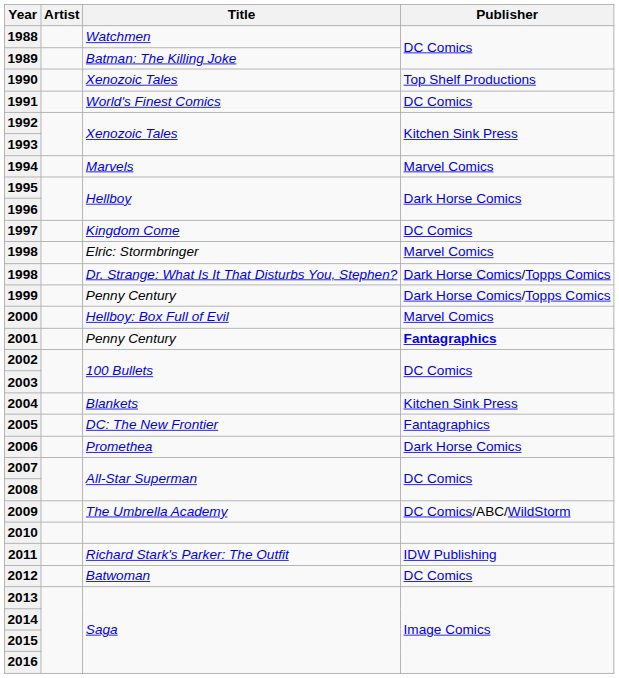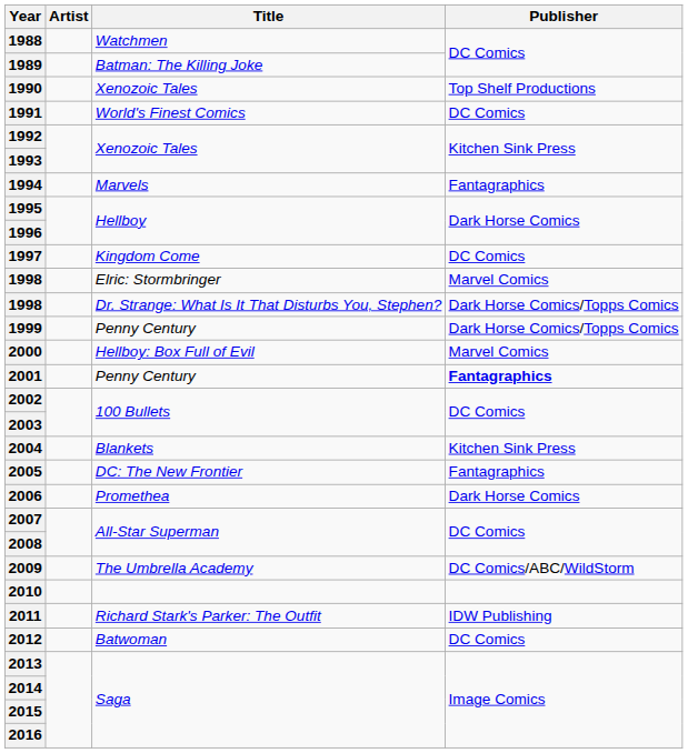1994 | Publisher: Marvel Comics -> Fantagraphics
